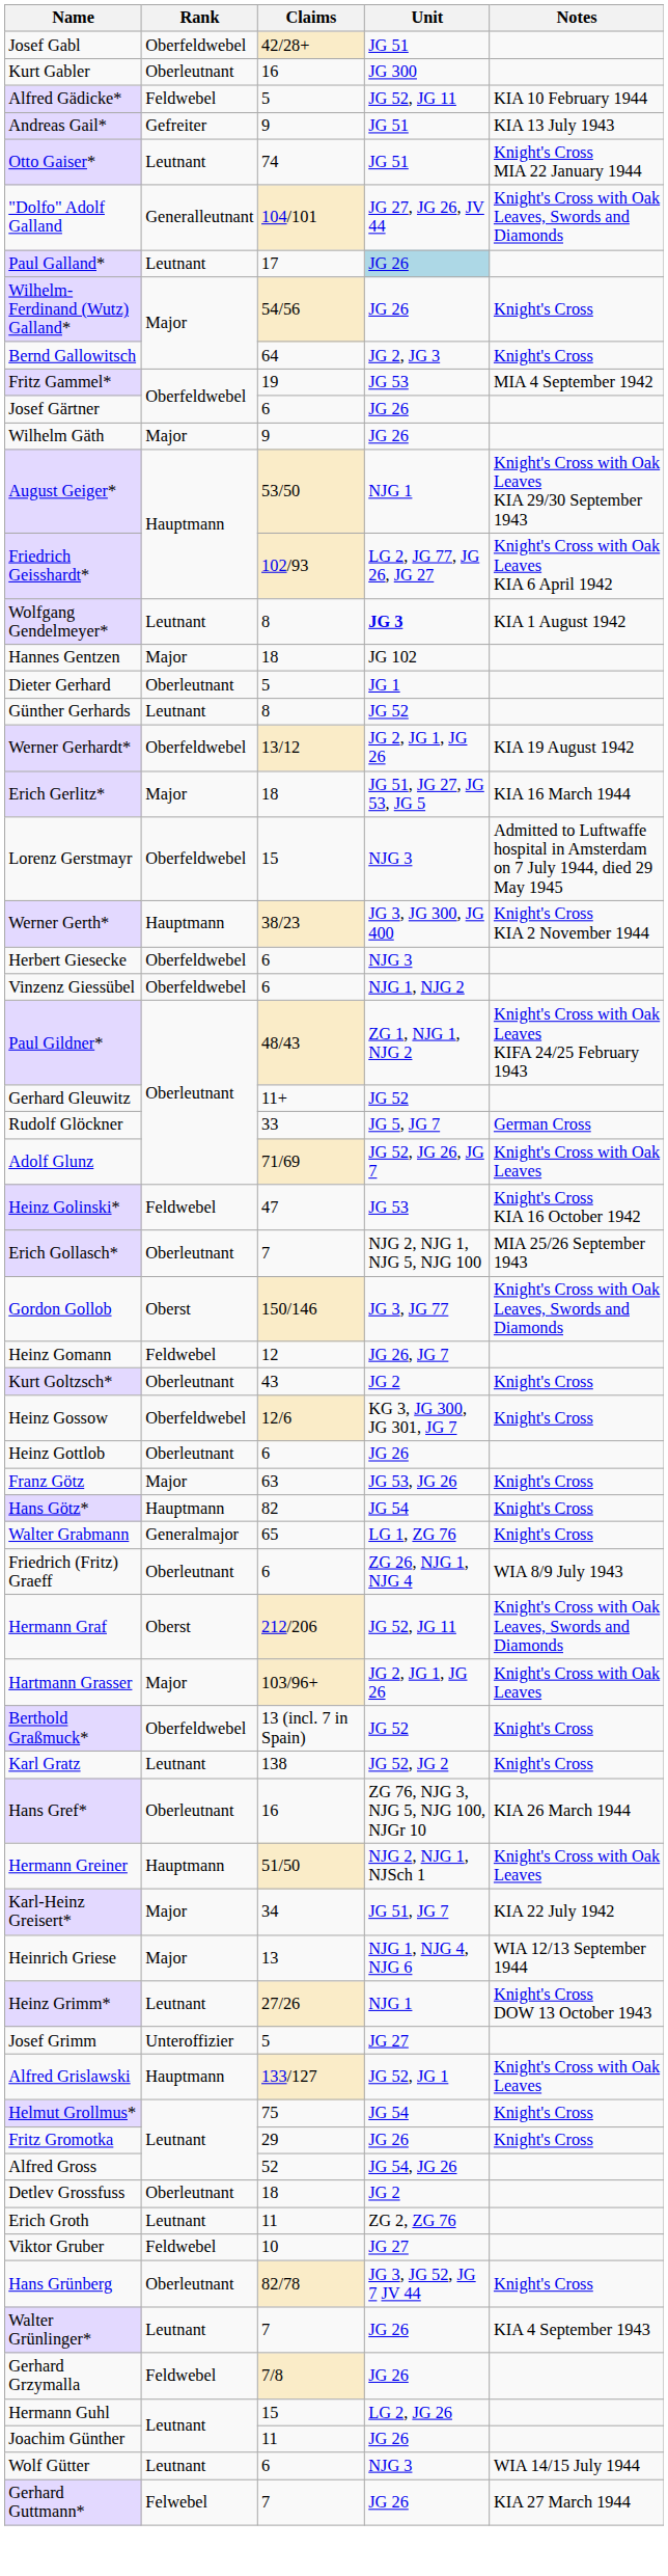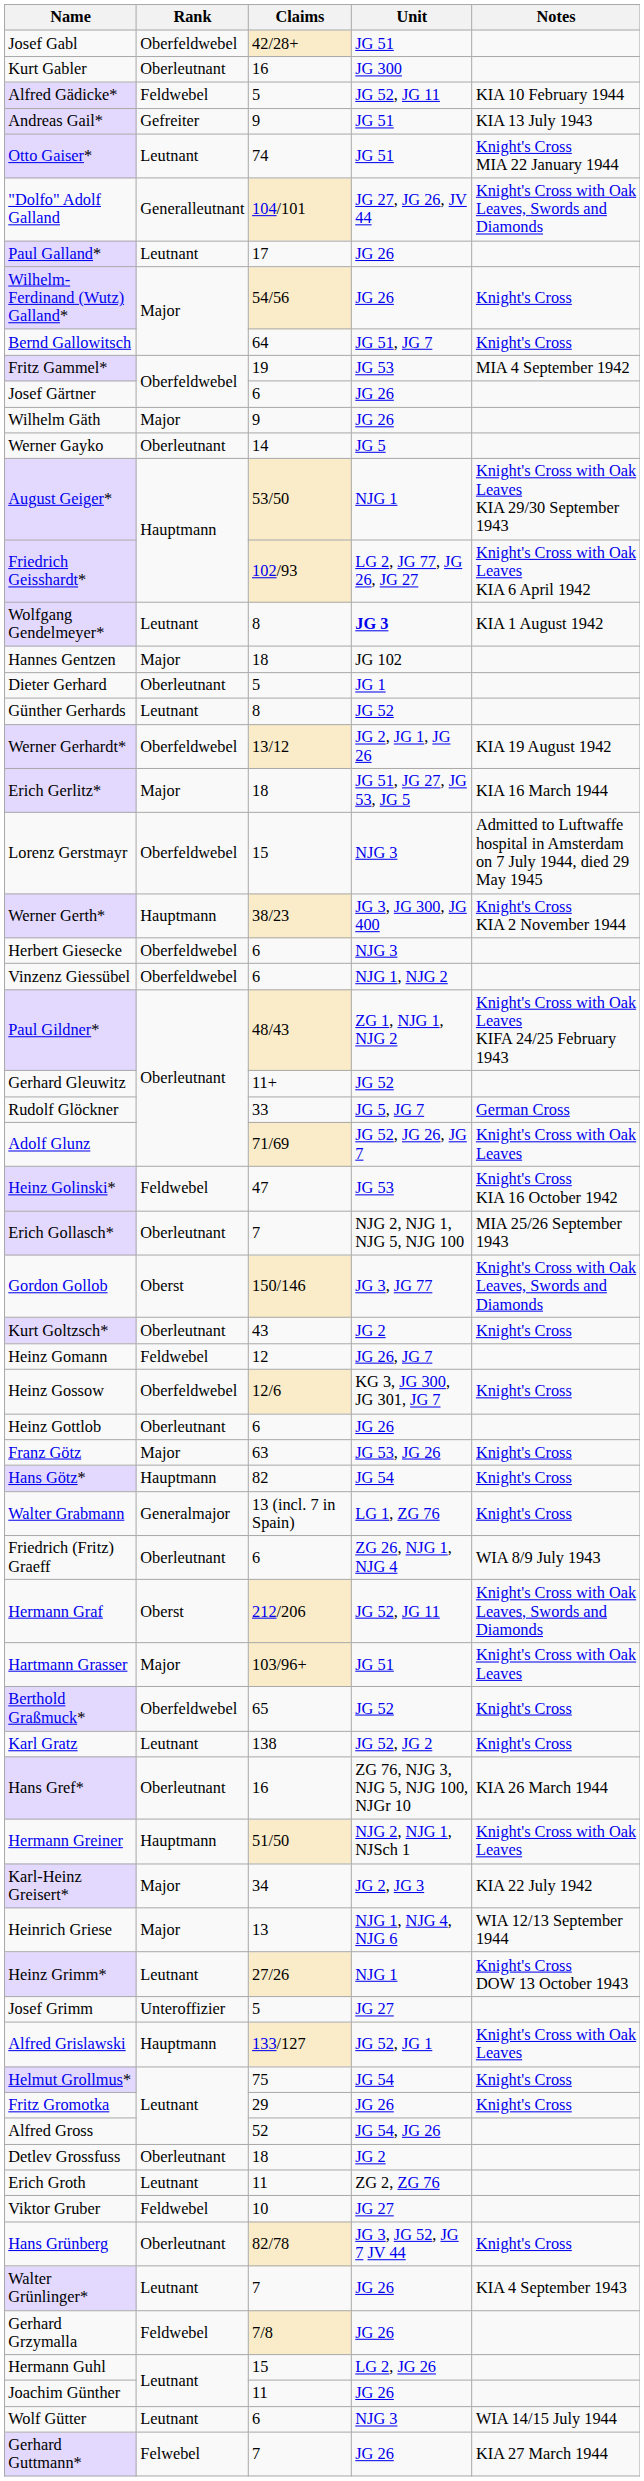Paul Galland* | Unit: lightblue background -> no background
Bernd Gallowitsch | Unit: JG 2, JG 3 -> JG 51, JG 7
+ row: Werner Gayko | Oberleutnant | 14 | JG 5
rows swapped: Kurt Goltzsch* <-> Heinz Gomann
Walter Grabmann | Claims: 65 -> 13 (incl. 7 in Spain)
Hartmann Grasser | Unit: JG 2, JG 1, JG 26 -> JG 51
Berthold Graßmuck* | Claims: 13 (incl. 7 in Spain) -> 65
Karl-Heinz Greisert* | Unit: JG 51, JG 7 -> JG 2, JG 3
